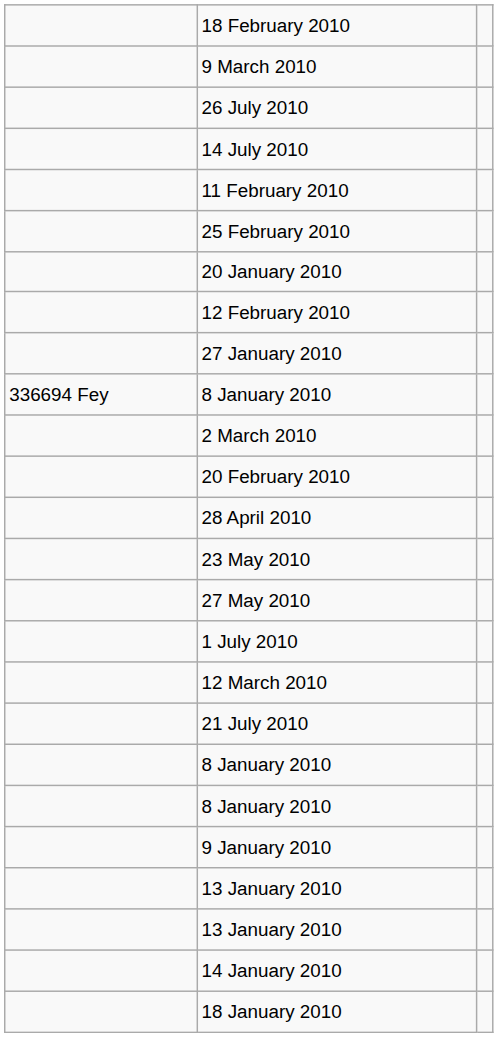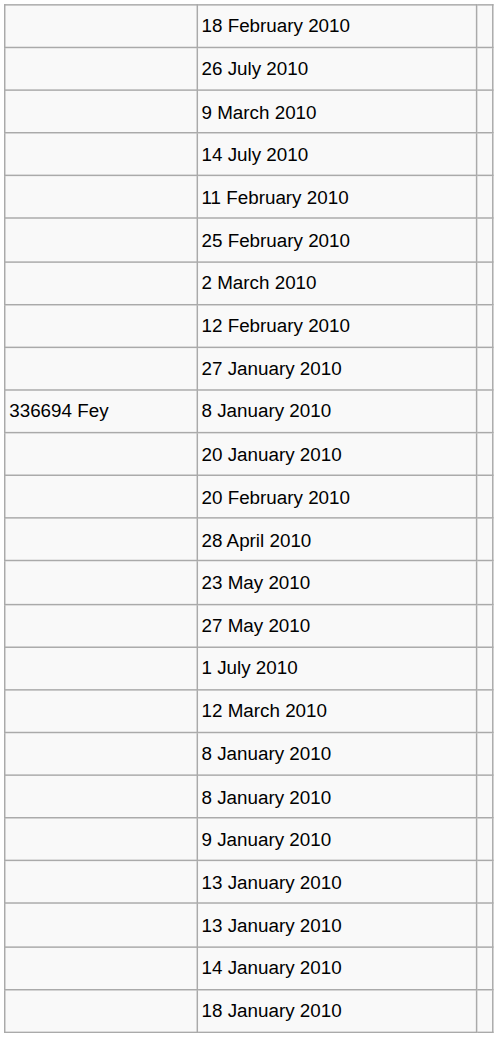rows swapped: 26 July 2010 <-> 9 March 2010
rows swapped: 2 March 2010 <-> 20 January 2010
- row: 21 July 2010
